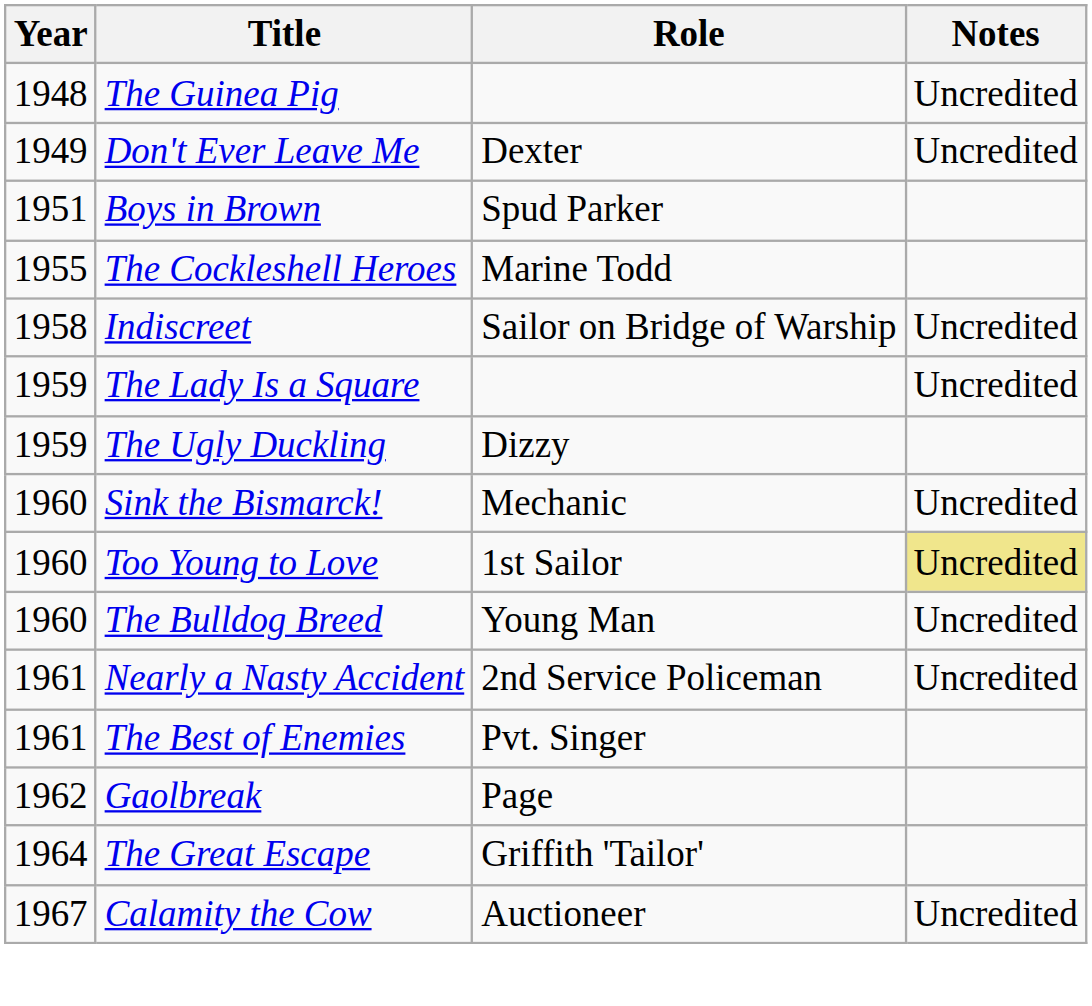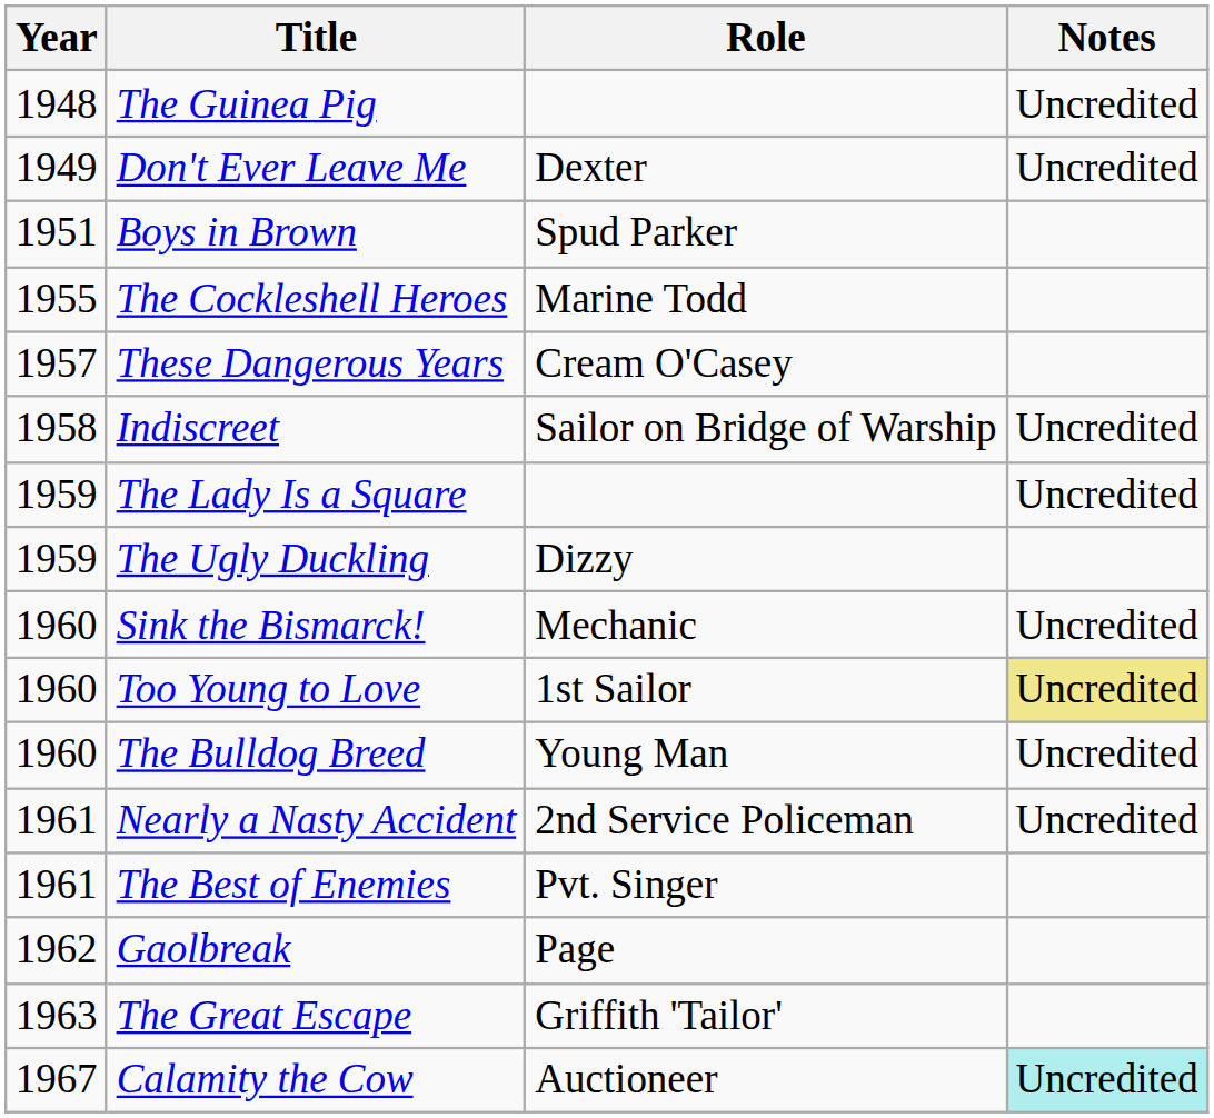+ row: 1957 | These Dangerous Years | Cream O'Casey
The Great Escape | Year: 1964 -> 1963
Calamity the Cow | Notes: no background -> paleturquoise background
